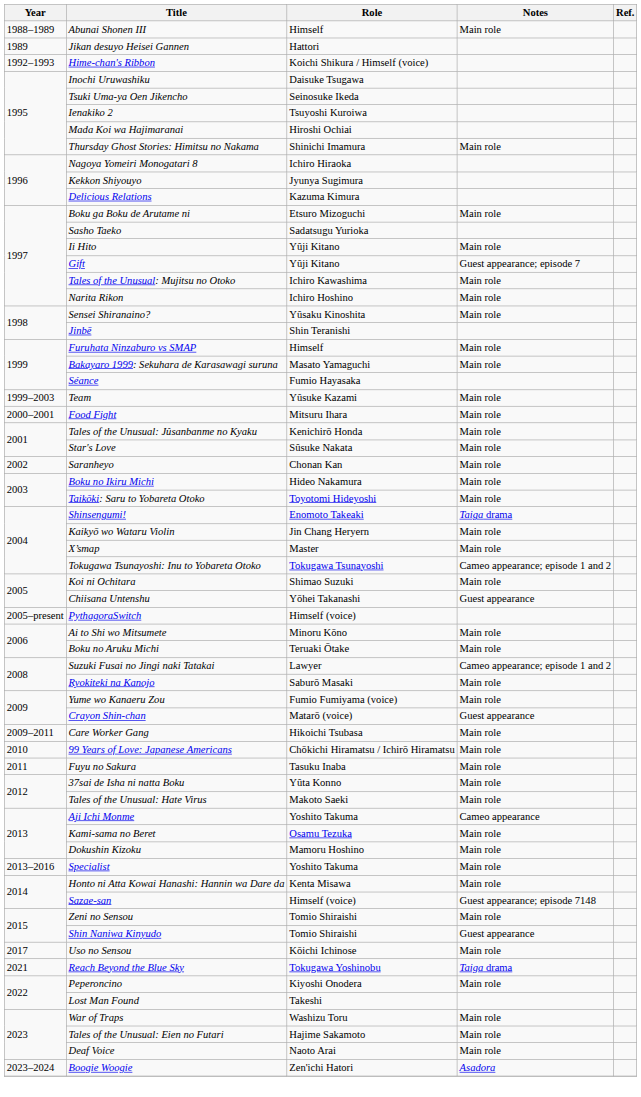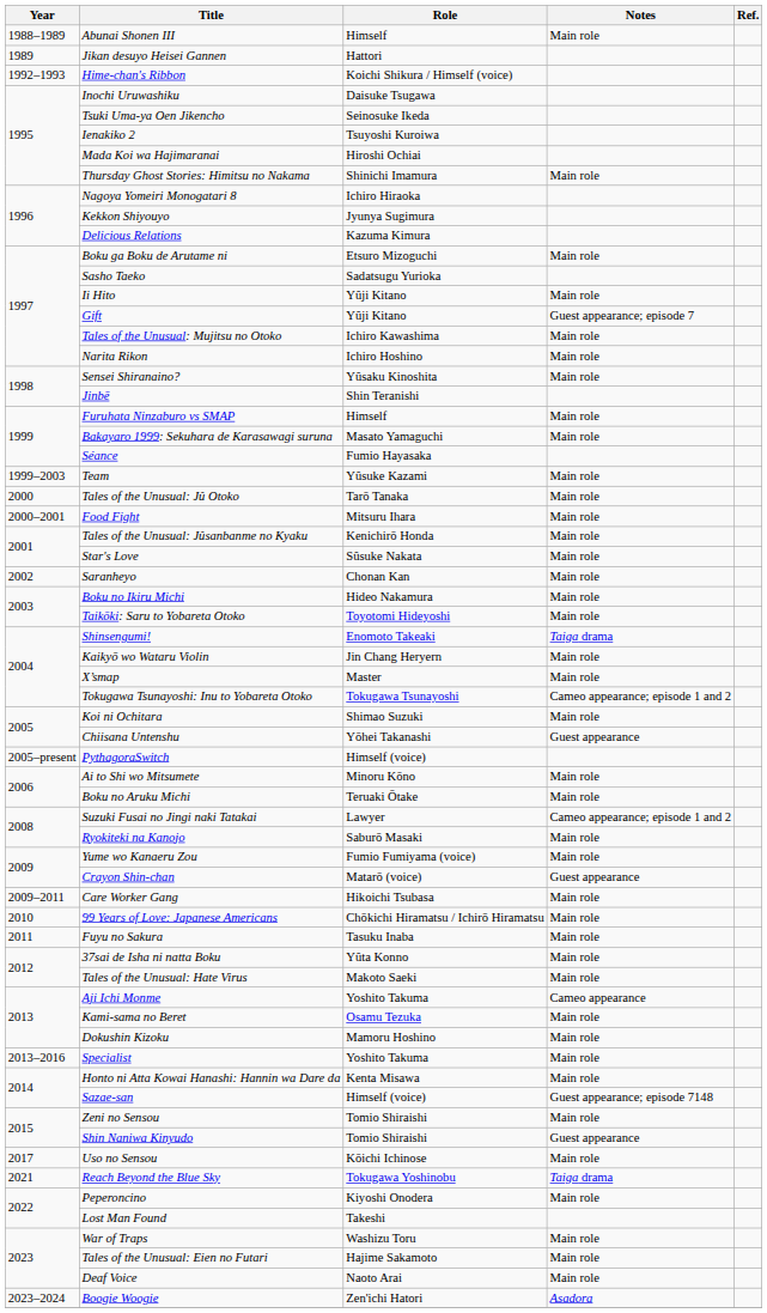+ row: 2000 | Tales of the Unusual: Jû Otoko | Tarō Tanaka | Main role
